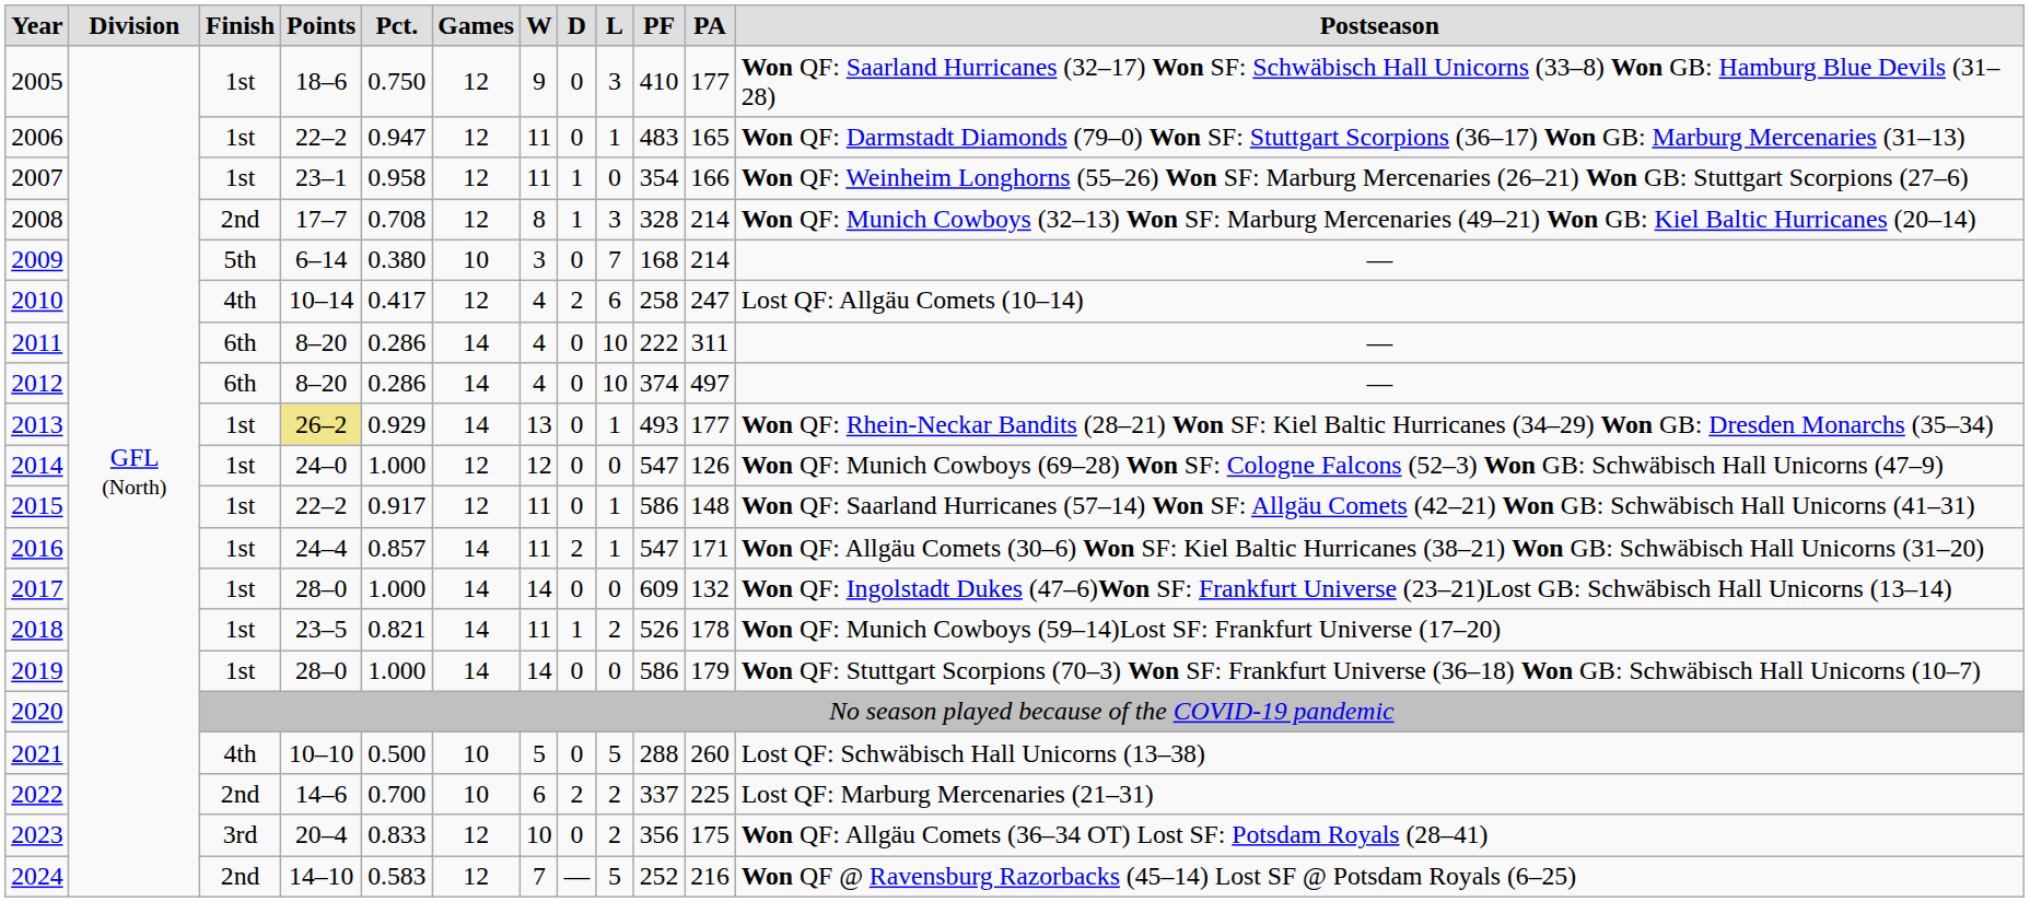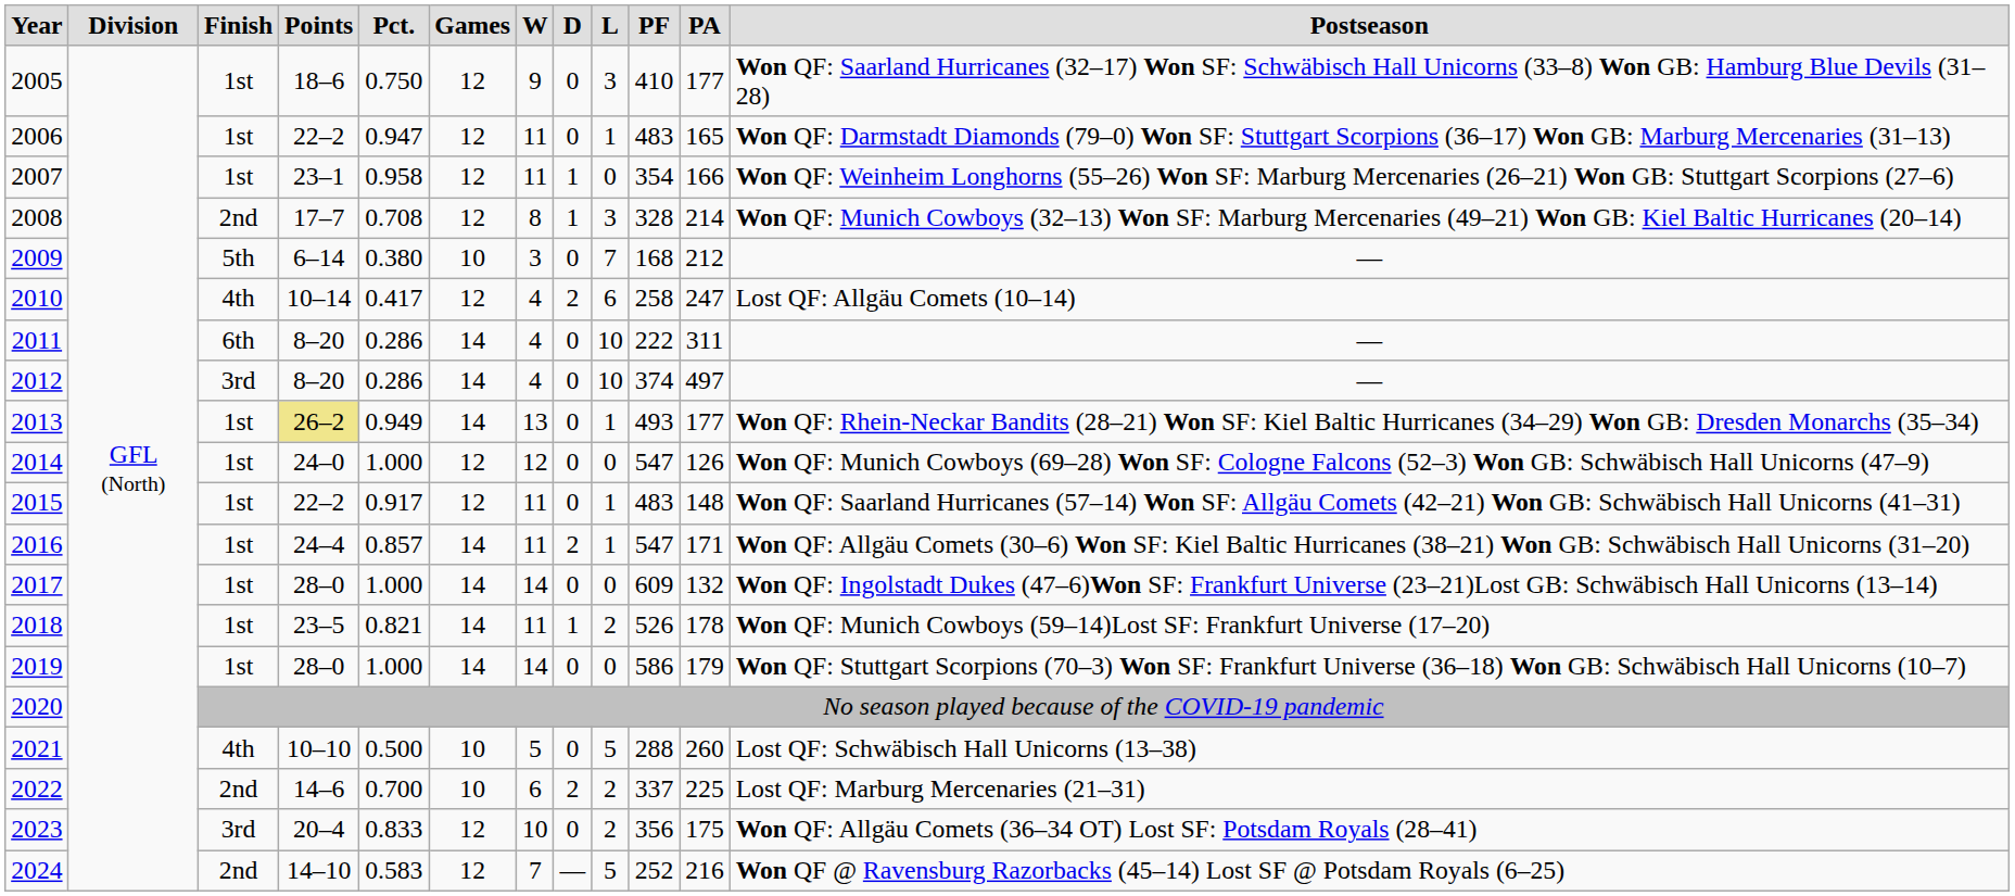2009 | column 11: 214 -> 212
2012 | column 3: 6th -> 3rd
2013 | column 5: 0.929 -> 0.949
2015 | column 10: 586 -> 483
